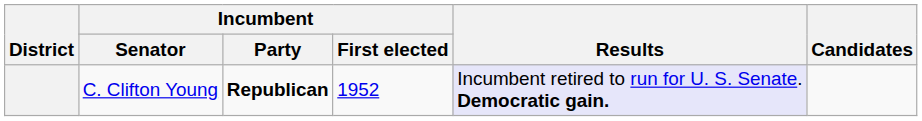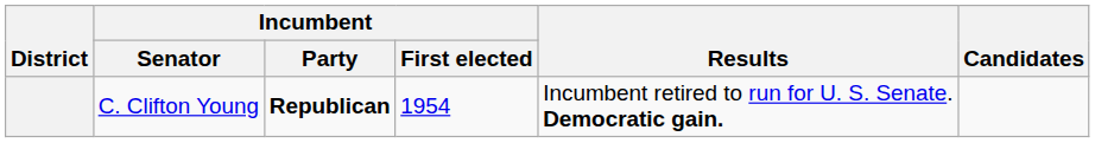C. Clifton Young | Incumbent / First elected: 1952 -> 1954
C. Clifton Young | Results: lavender background -> no background
